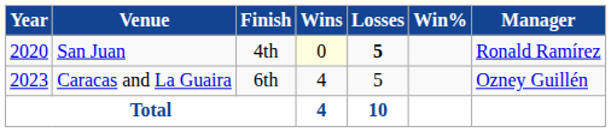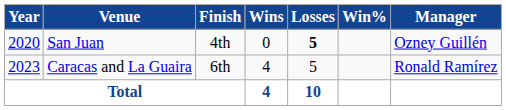San Juan | Wins: lightyellow background -> no background
San Juan | Manager: Ronald Ramírez -> Ozney Guillén
Caracas and La Guaira | Manager: Ozney Guillén -> Ronald Ramírez
